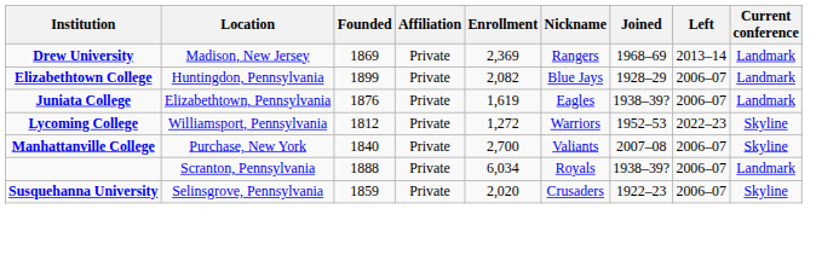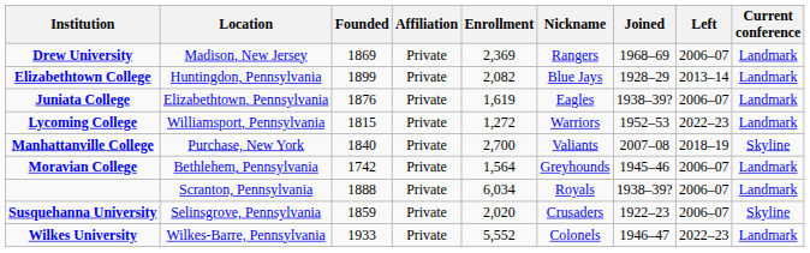Drew University | Left: 2013–14 -> 2006–07
Elizabethtown College | Left: 2006–07 -> 2013–14
Lycoming College | Founded: 1812 -> 1815
Lycoming College | Current conference: Skyline -> Landmark
Manhattanville College | Left: 2006–07 -> 2018–19
+ row: Moravian College | Bethlehem, Pennsylvania | 1742 | Private | 1,564 | Greyhounds | 1945–46 | 2006–07 | Landmark
+ row: Wilkes University | Wilkes-Barre, Pennsylvania | 1933 | Private | 5,552 | Colonels | 1946–47 | 2022–23 | Landmark
